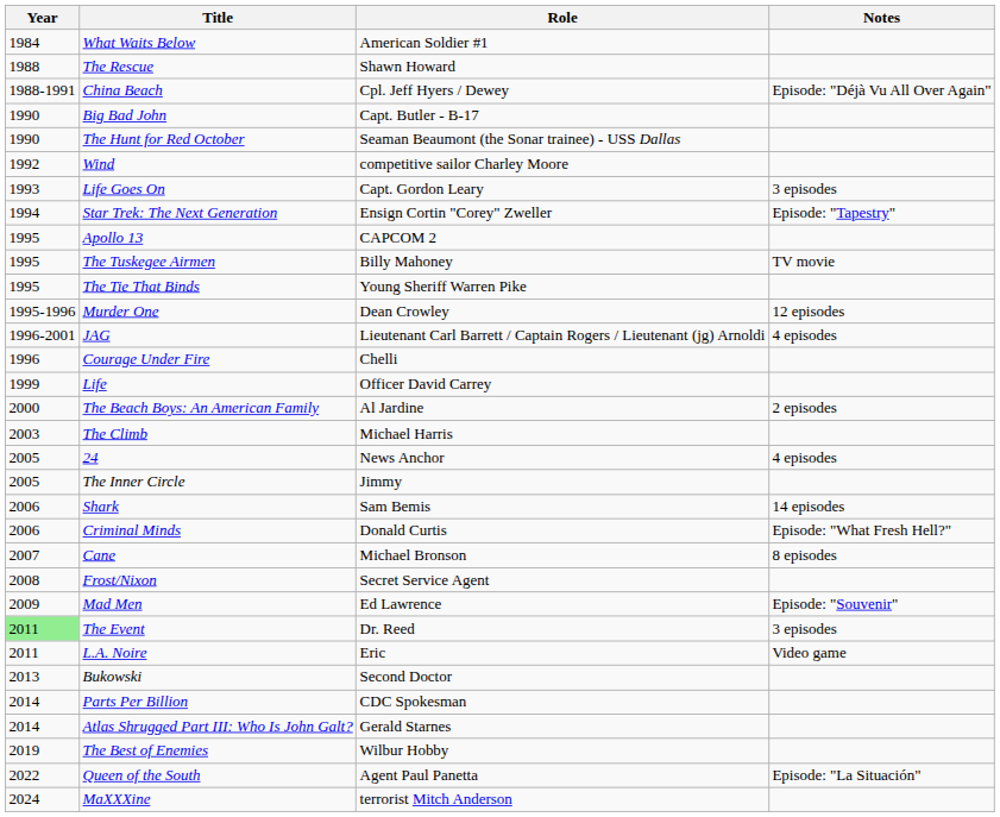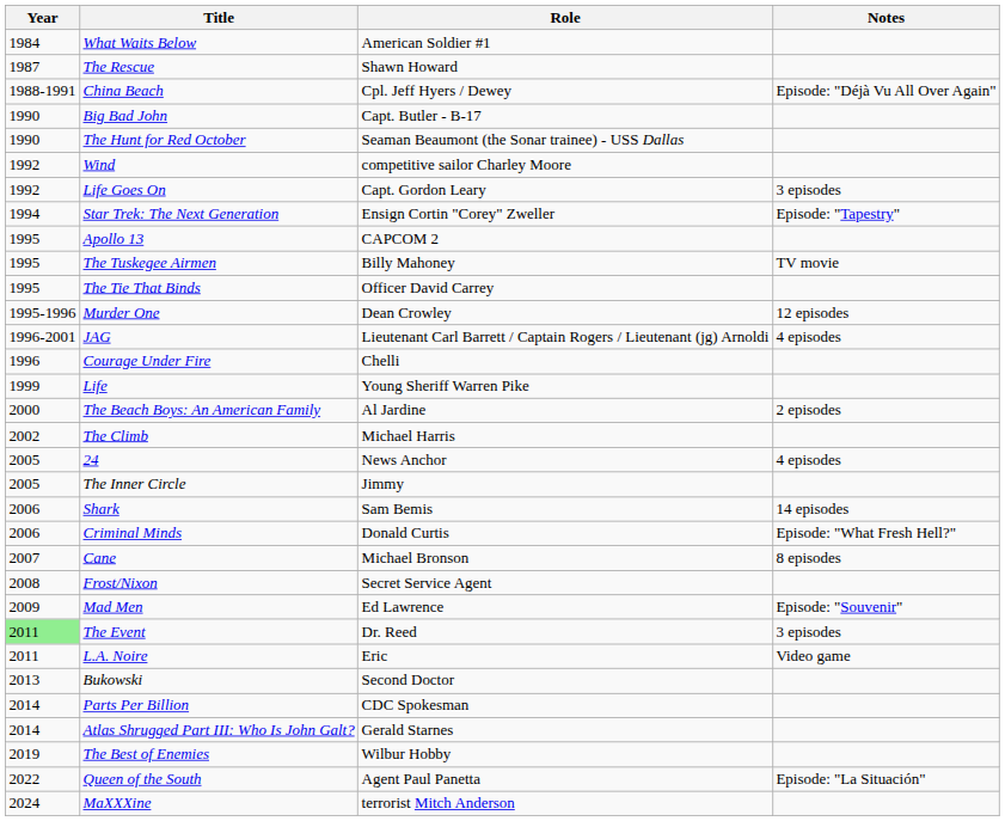The Rescue | Year: 1988 -> 1987
Life Goes On | Year: 1993 -> 1992
The Tie That Binds | Role: Young Sheriff Warren Pike -> Officer David Carrey
Life | Role: Officer David Carrey -> Young Sheriff Warren Pike
The Climb | Year: 2003 -> 2002
